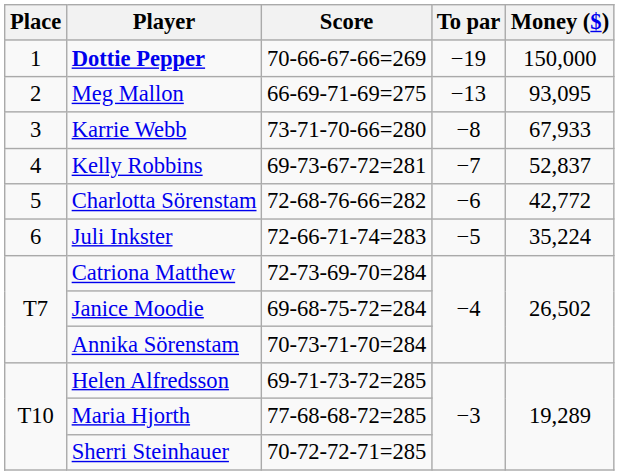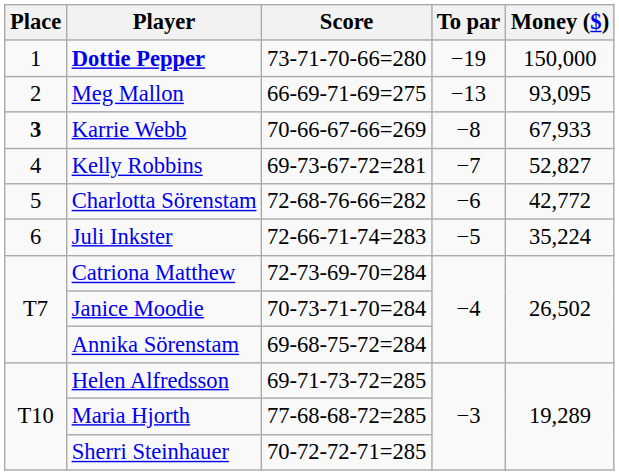Dottie Pepper | Score: 70-66-67-66=269 -> 73-71-70-66=280
Karrie Webb | Place: normal -> bold
Karrie Webb | Score: 73-71-70-66=280 -> 70-66-67-66=269
Kelly Robbins | Money ($): 52,837 -> 52,827
Janice Moodie | Score: 69-68-75-72=284 -> 70-73-71-70=284
Annika Sörenstam | Score: 70-73-71-70=284 -> 69-68-75-72=284
